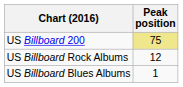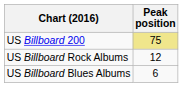US Billboard Blues Albums | Peak position: 1 -> 6
